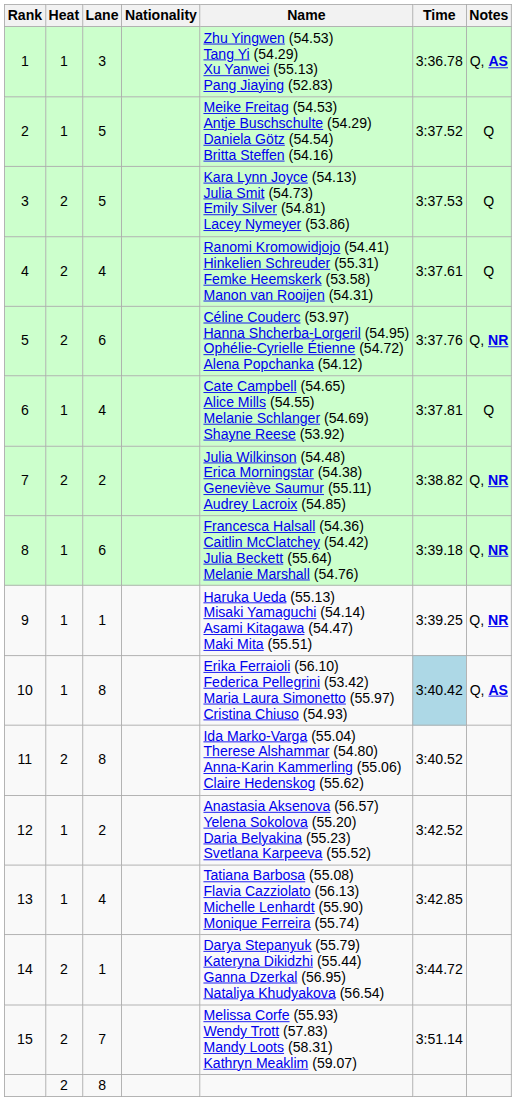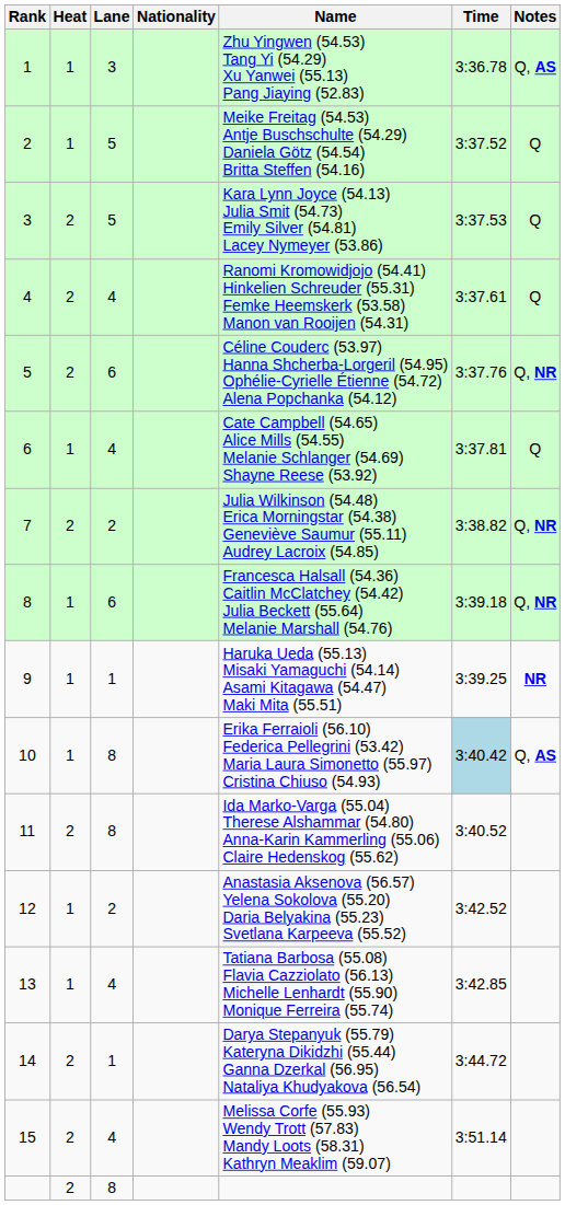9 | Notes: Q, NR -> NR
15 | Lane: 7 -> 4
